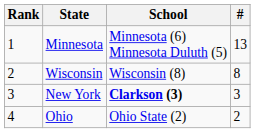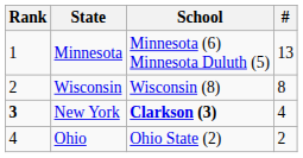New York | Rank: normal -> bold
New York | #: 3 -> 4
